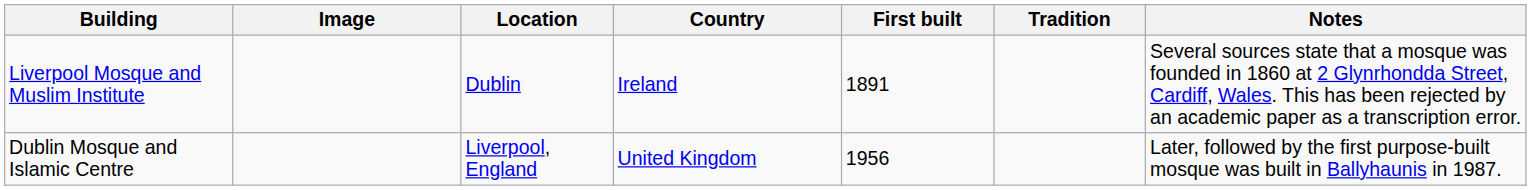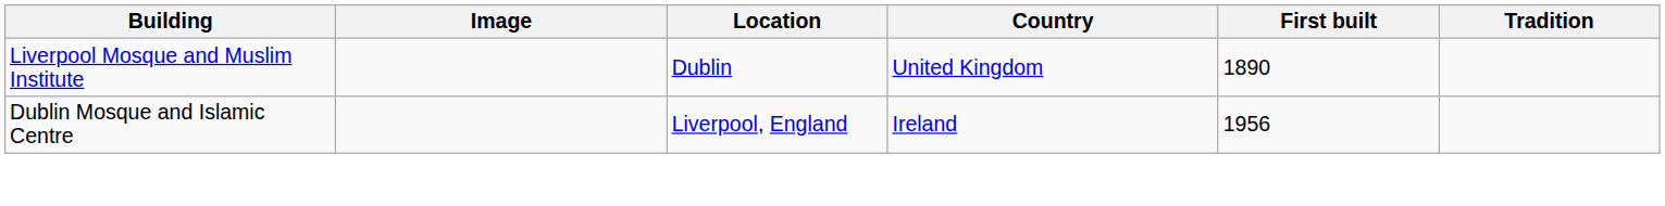- column: Notes | Several sources state that a mosque was founded in 1860 at 2 Glynrhondda Street, Cardiff, Wales. This has been rejected by an academic paper as a transcription error. | Later, followed by the first purpose-built mosque was built in Ballyhaunis in 1987.
Liverpool Mosque and Muslim Institute | Country: Ireland -> United Kingdom
Liverpool Mosque and Muslim Institute | First built: 1891 -> 1890
Dublin Mosque and Islamic Centre | Country: United Kingdom -> Ireland
